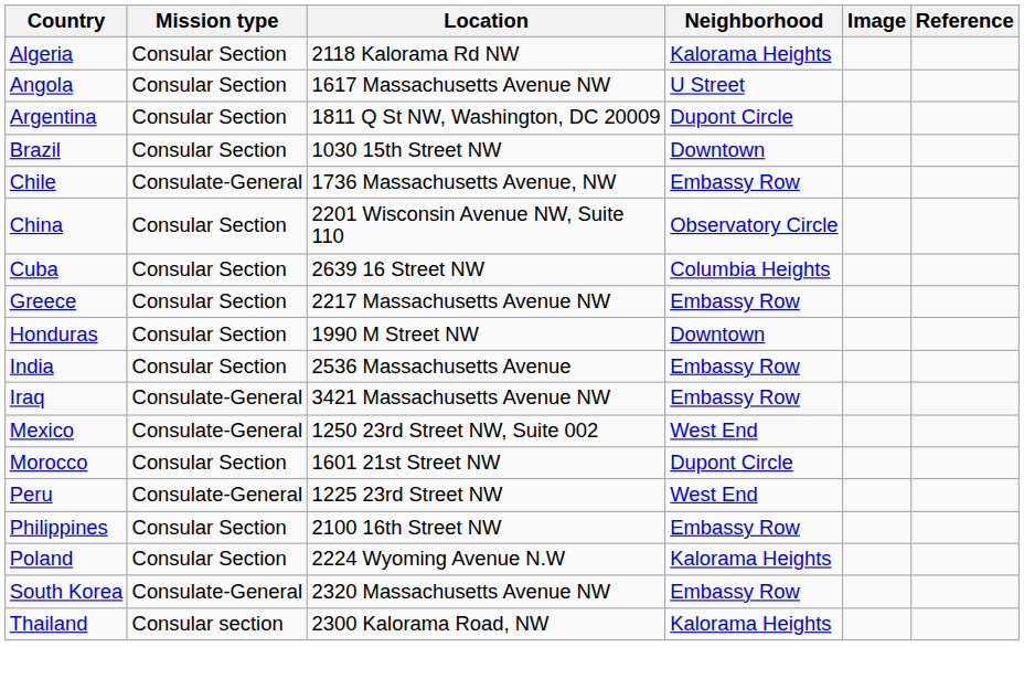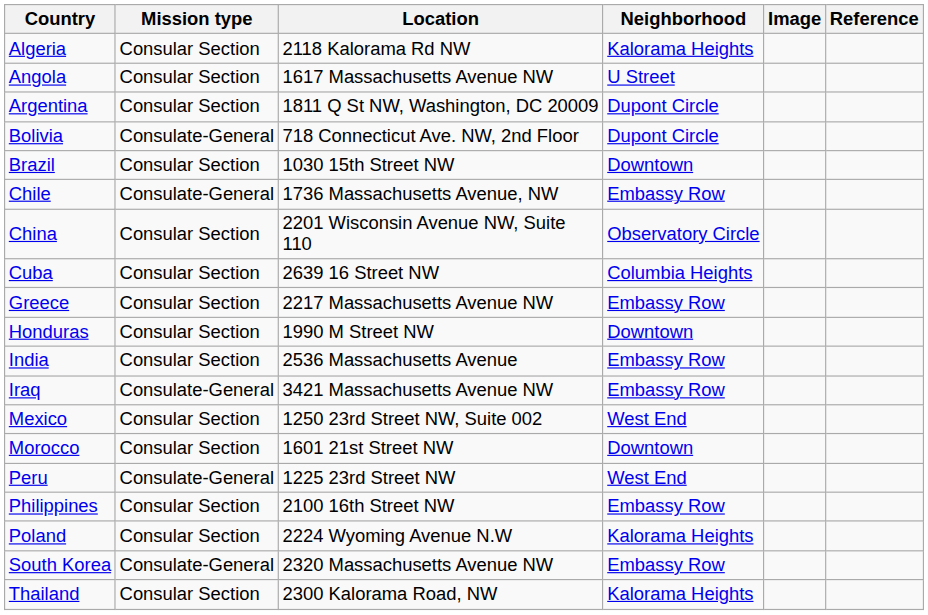+ row: Bolivia | Consulate-General | 718 Connecticut Ave. NW, 2nd Floor | Dupont Circle
Mexico | Mission type: Consulate-General -> Consular Section
Morocco | Neighborhood: Dupont Circle -> Downtown
Thailand | Mission type: Consular section -> Consular Section
